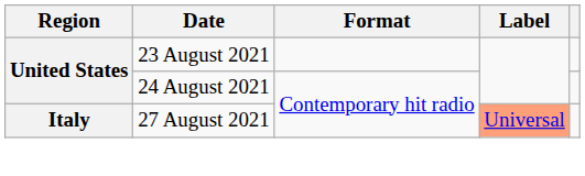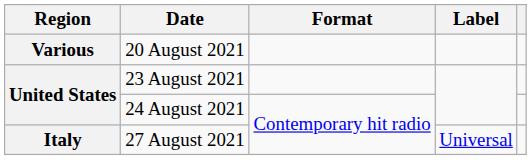+ row: Various | 20 August 2021
27 August 2021 | Label: lightsalmon background -> no background
